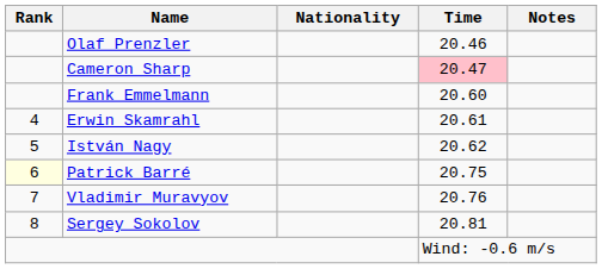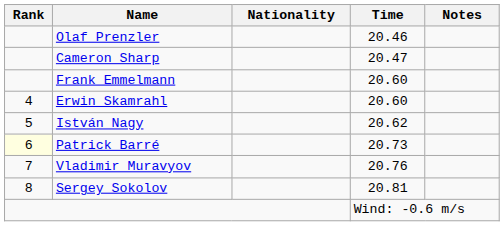Cameron Sharp | Time: pink background -> no background
Erwin Skamrahl | Time: 20.61 -> 20.60
Patrick Barré | Time: 20.75 -> 20.73
